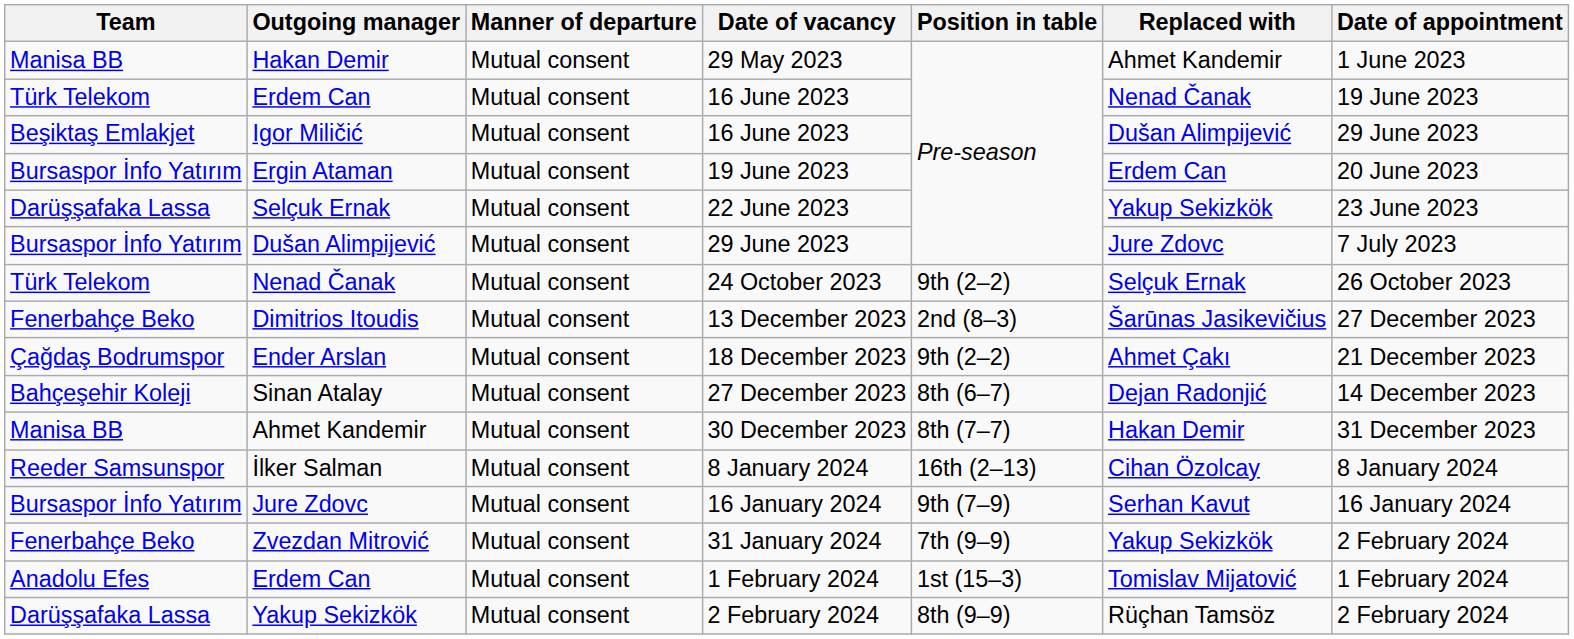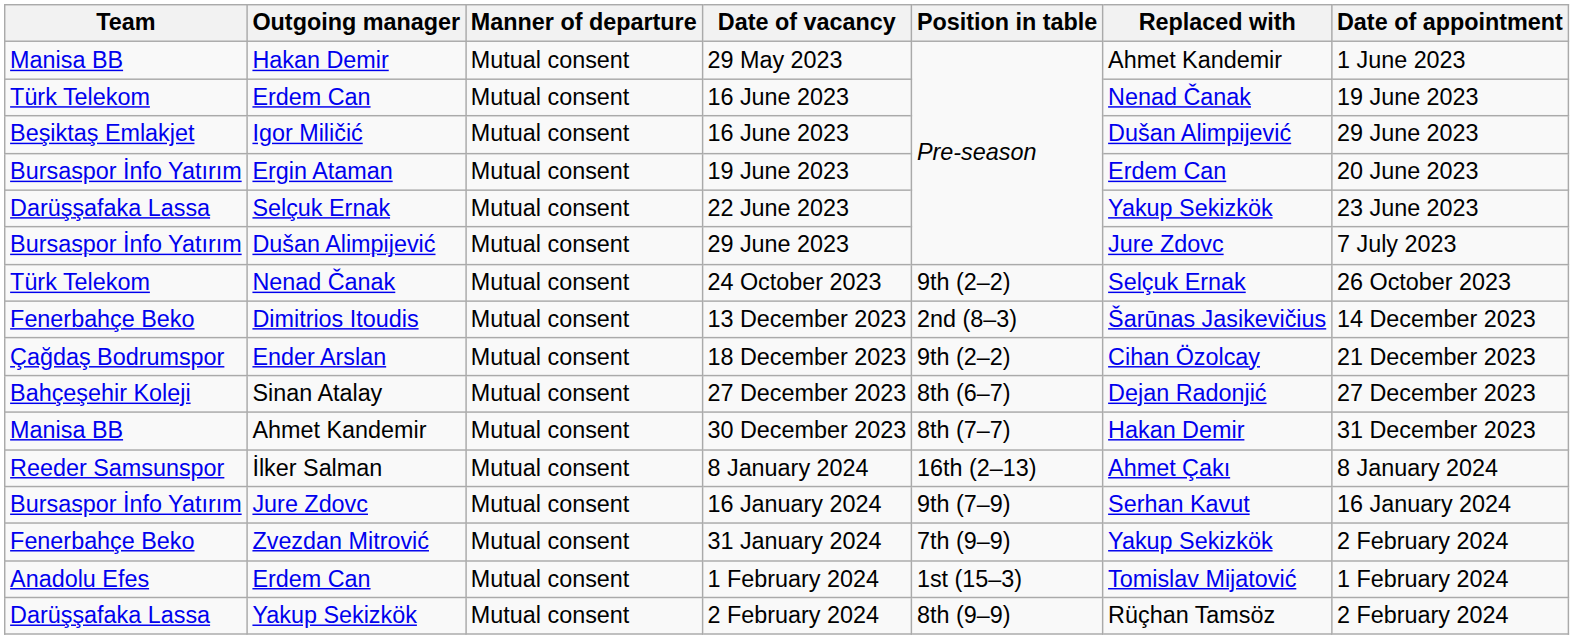Dimitrios Itoudis | Date of appointment: 27 December 2023 -> 14 December 2023
Ender Arslan | Replaced with: Ahmet Çakı -> Cihan Özolcay
Sinan Atalay | Date of appointment: 14 December 2023 -> 27 December 2023
İlker Salman | Replaced with: Cihan Özolcay -> Ahmet Çakı
